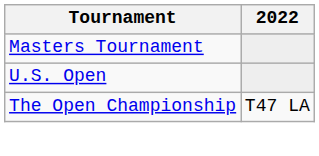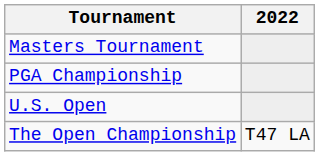+ row: PGA Championship
